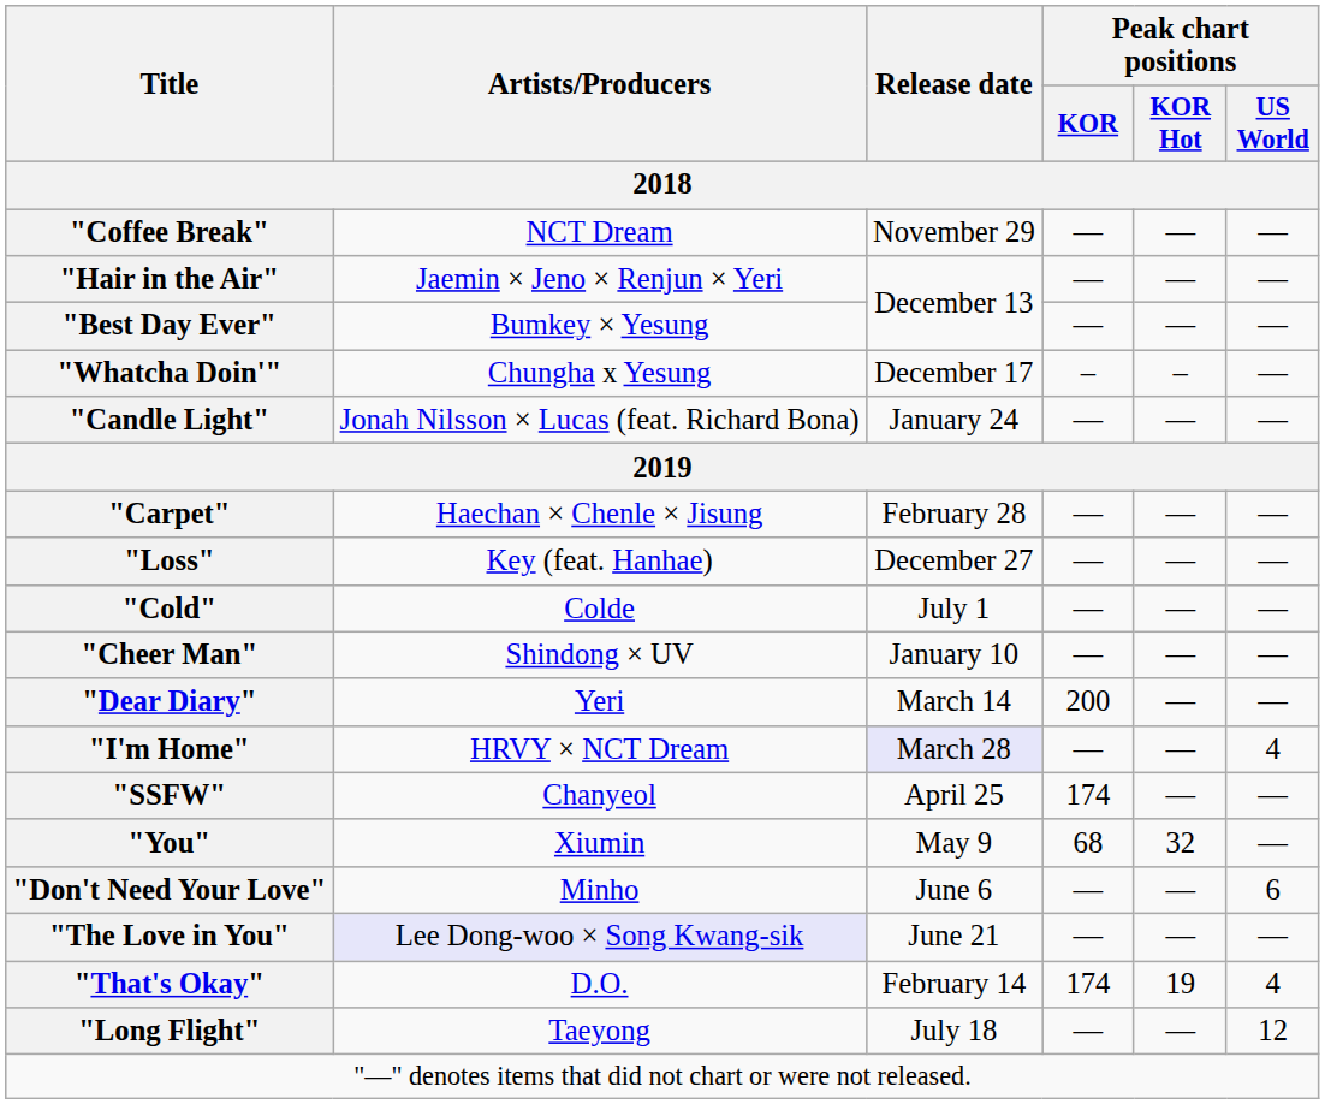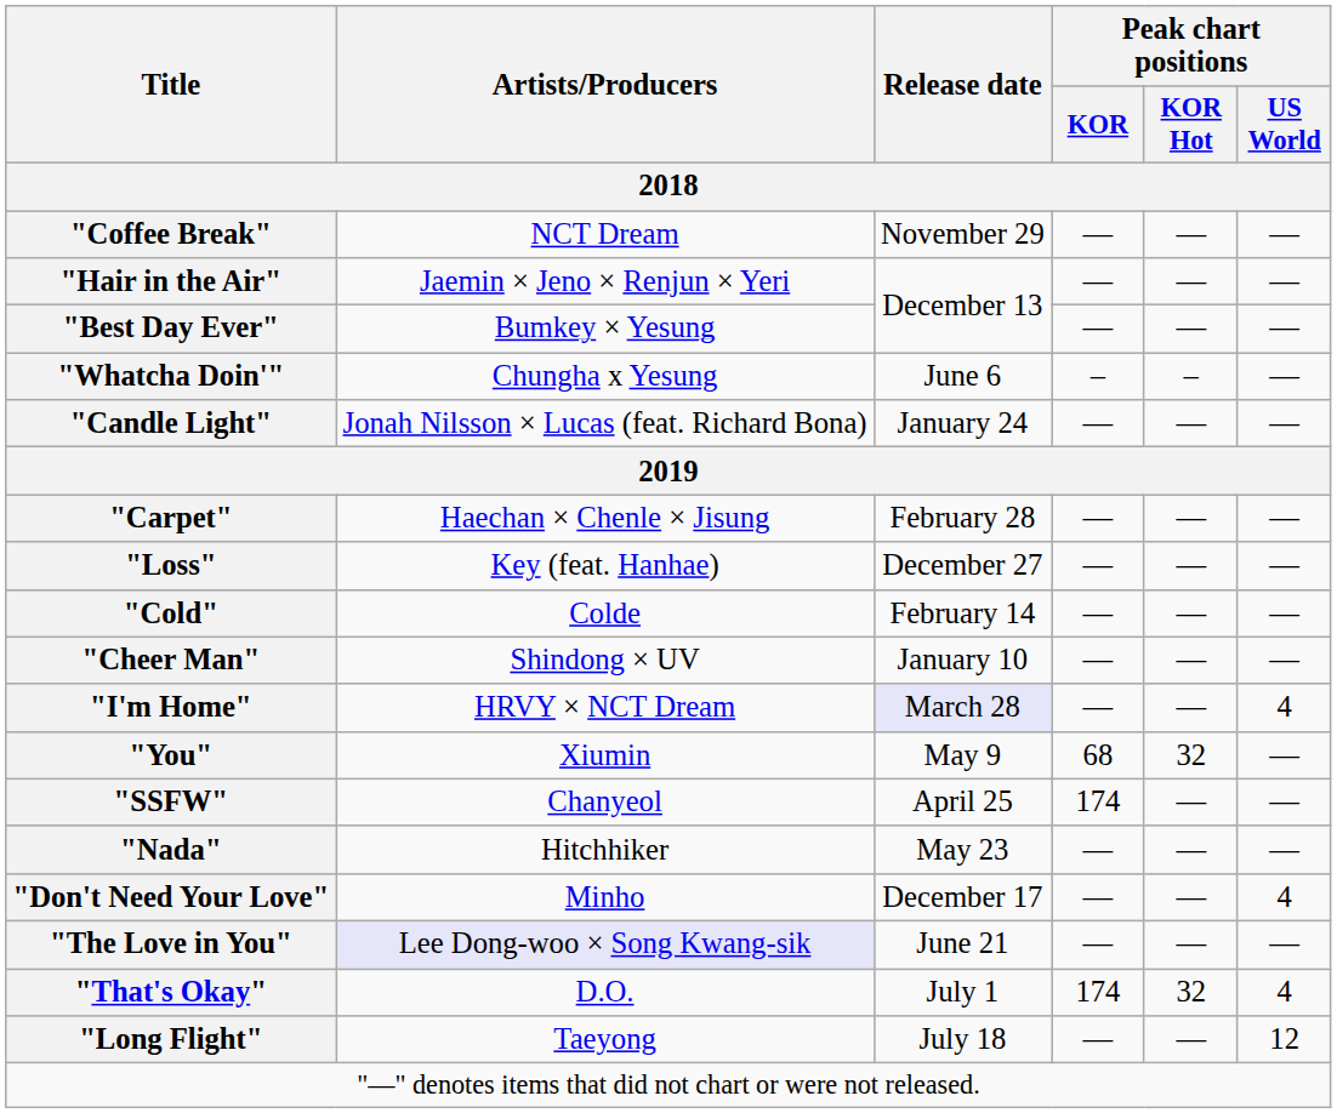"Whatcha Doin'" | Release date: December 17 -> June 6
"Cold" | Release date: July 1 -> February 14
- row: "Dear Diary" | Yeri | March 14 | 200 | — | —
rows swapped: "SSFW" <-> "You"
+ row: "Nada" | Hitchhiker | May 23 | — | — | —
"Don't Need Your Love" | Release date: June 6 -> December 17
"Don't Need Your Love" | Peak chart positions / US World: 6 -> 4
"That's Okay" | Release date: February 14 -> July 1
"That's Okay" | Peak chart positions / KOR Hot: 19 -> 32
